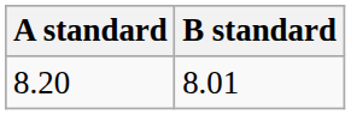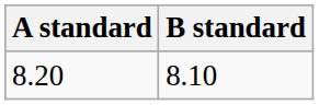8.20 | B standard: 8.01 -> 8.10
